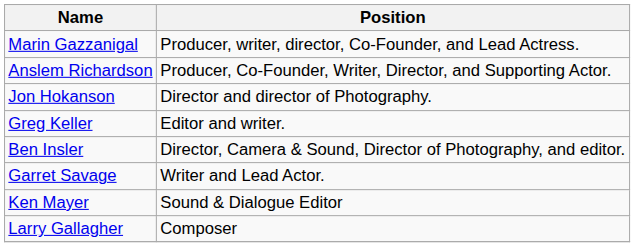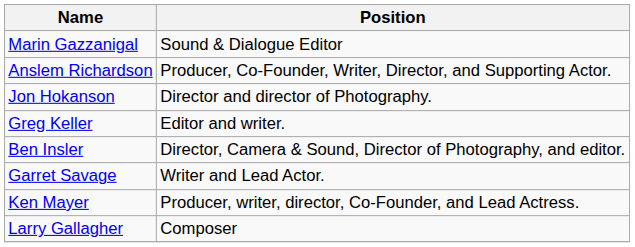Marin Gazzanigal | Position: Producer, writer, director, Co-Founder, and Lead Actress. -> Sound & Dialogue Editor
Ken Mayer | Position: Sound & Dialogue Editor -> Producer, writer, director, Co-Founder, and Lead Actress.
